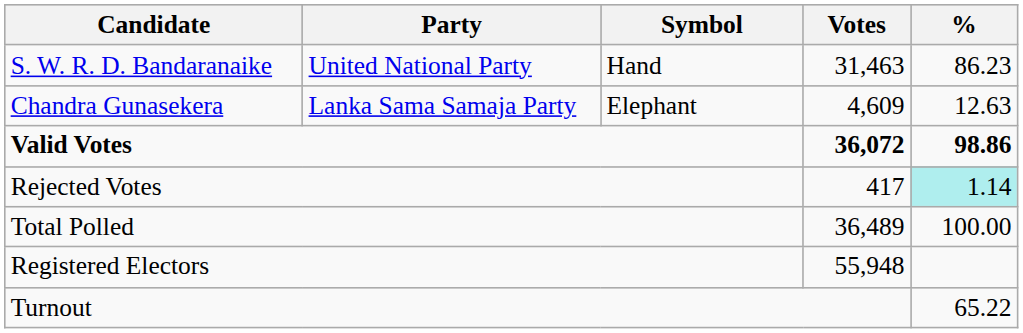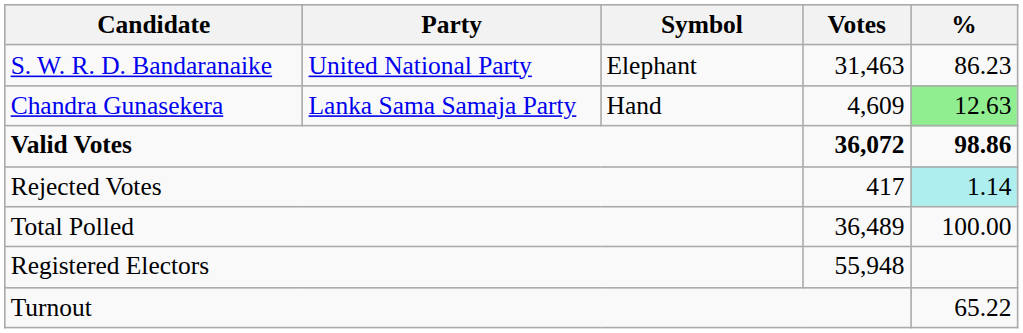S. W. R. D. Bandaranaike | Symbol: Hand -> Elephant
Chandra Gunasekera | Symbol: Elephant -> Hand
Chandra Gunasekera | %: no background -> lightgreen background
